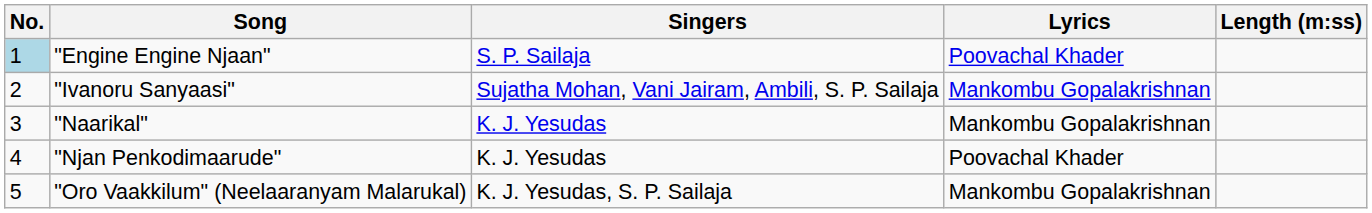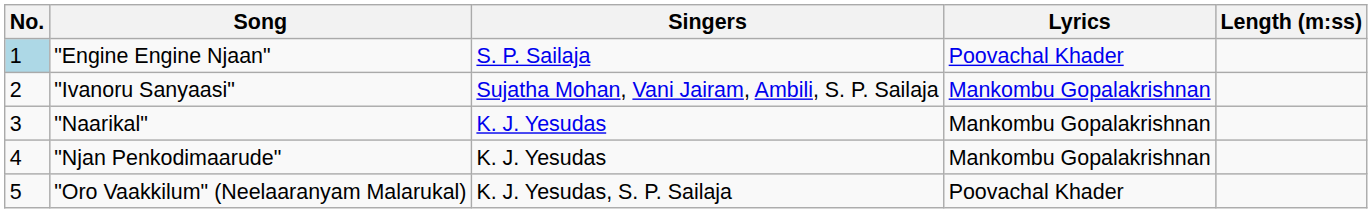"Njan Penkodimaarude" | Lyrics: Poovachal Khader -> Mankombu Gopalakrishnan
"Oro Vaakkilum" (Neelaaranyam Malarukal) | Lyrics: Mankombu Gopalakrishnan -> Poovachal Khader
